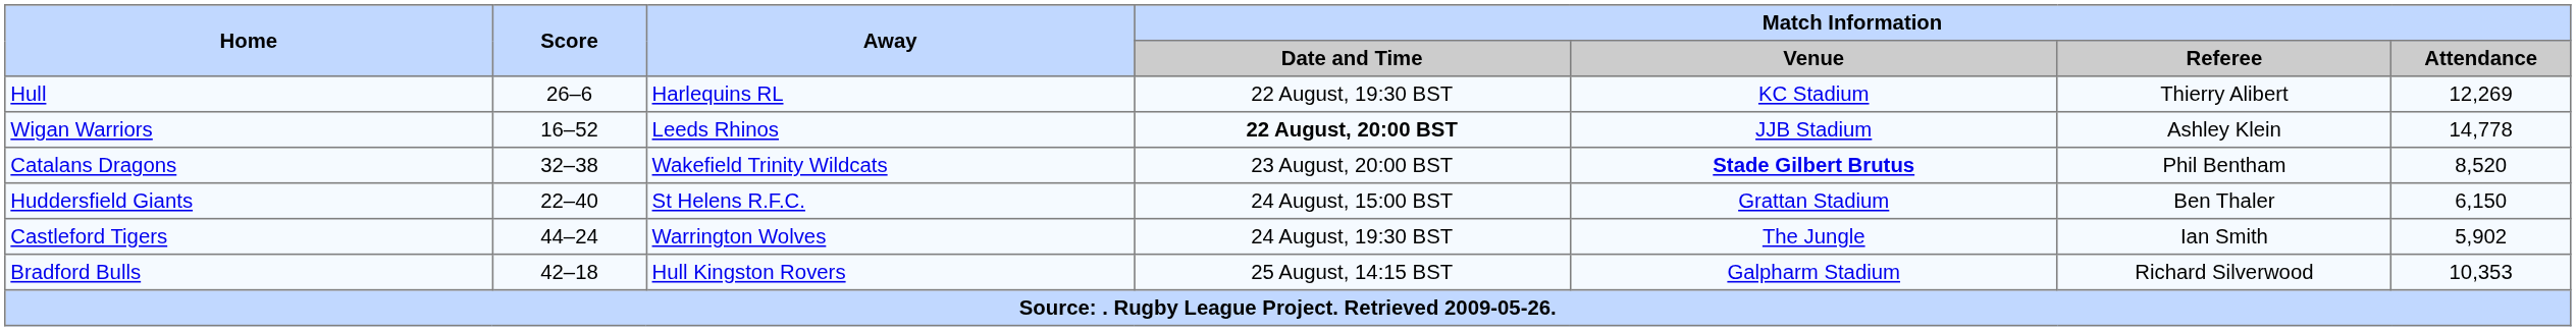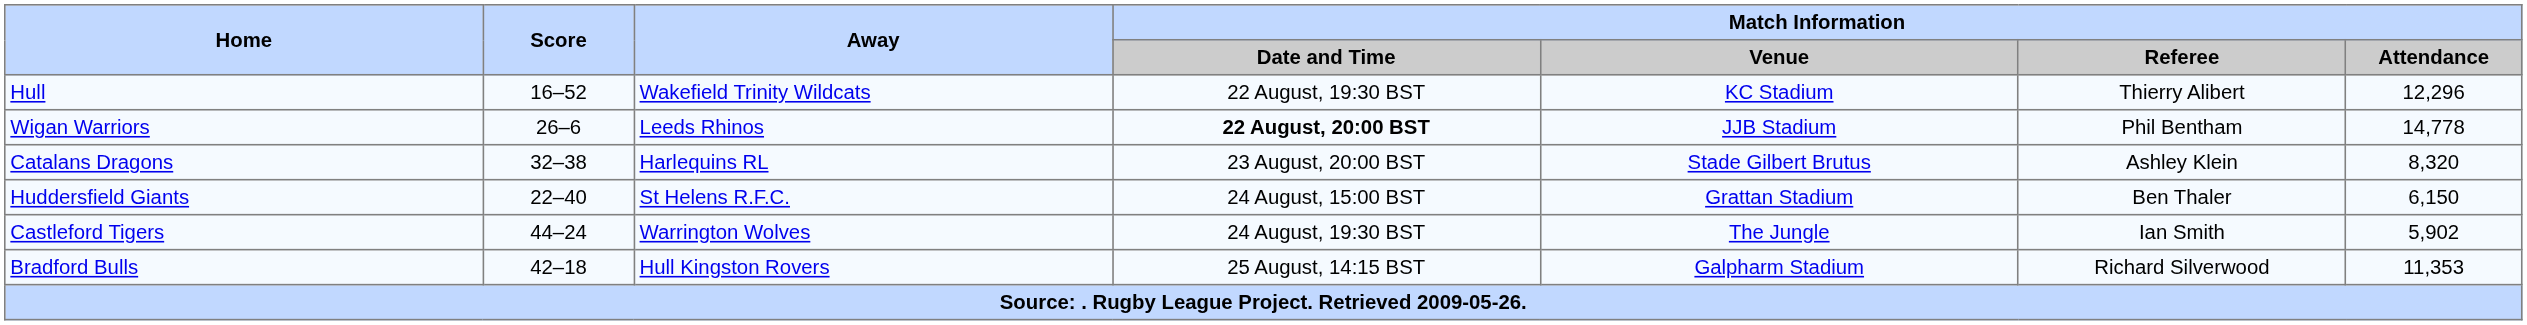Hull | Score: 26–6 -> 16–52
Hull | Away: Harlequins RL -> Wakefield Trinity Wildcats
Hull | Match Information / Attendance: 12,269 -> 12,296
Wigan Warriors | Score: 16–52 -> 26–6
Wigan Warriors | Match Information / Referee: Ashley Klein -> Phil Bentham
Catalans Dragons | Away: Wakefield Trinity Wildcats -> Harlequins RL
Catalans Dragons | Match Information / Venue: bold -> normal
Catalans Dragons | Match Information / Referee: Phil Bentham -> Ashley Klein
Catalans Dragons | Match Information / Attendance: 8,520 -> 8,320
Bradford Bulls | Match Information / Attendance: 10,353 -> 11,353
